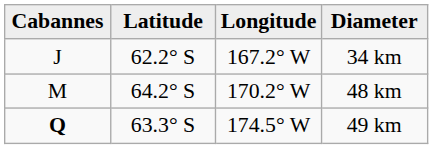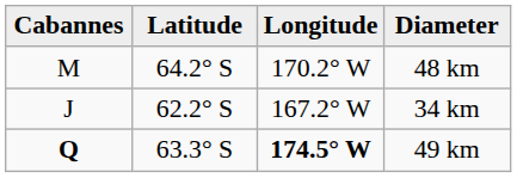rows swapped: 34 km <-> 48 km
49 km | Longitude: normal -> bold
